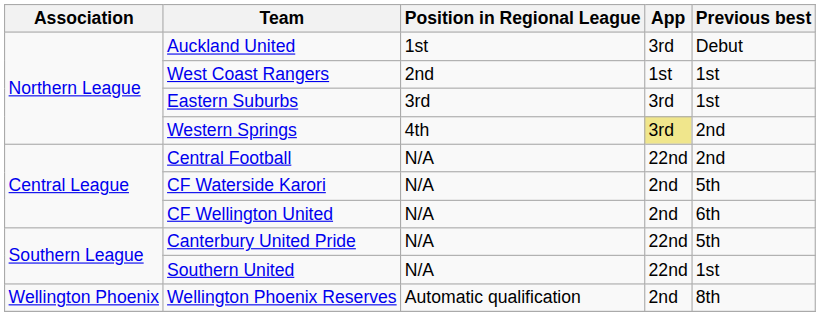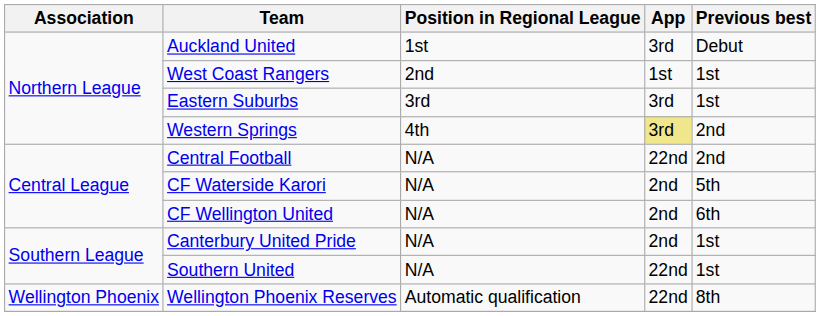Canterbury United Pride | App: 22nd -> 2nd
Canterbury United Pride | Previous best: 5th -> 1st
Wellington Phoenix Reserves | App: 2nd -> 22nd
